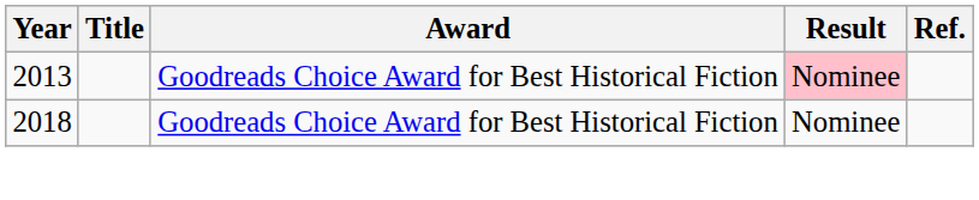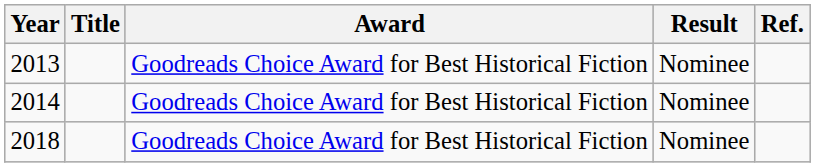2013 | Result: pink background -> no background
+ row: 2014 | Goodreads Choice Award for Best Historical Fiction | Nominee
